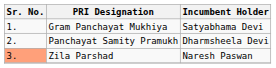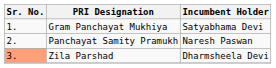Panchayat Samity Pramukh | Incumbent Holder: Dharmsheela Devi -> Naresh Paswan
Zila Parshad | Incumbent Holder: Naresh Paswan -> Dharmsheela Devi
